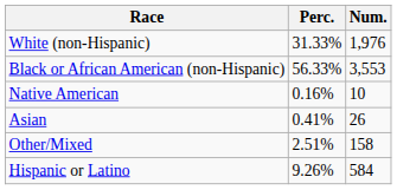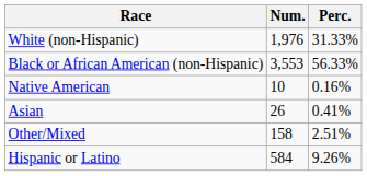columns swapped: Num. <-> Perc.
